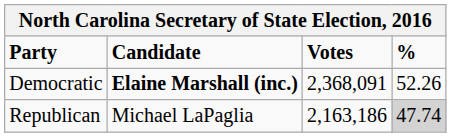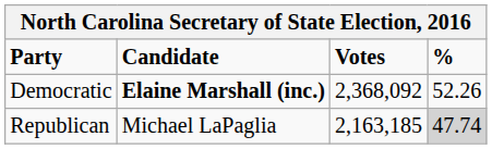Democratic | Votes: 2,368,091 -> 2,368,092
Republican | Votes: 2,163,186 -> 2,163,185
